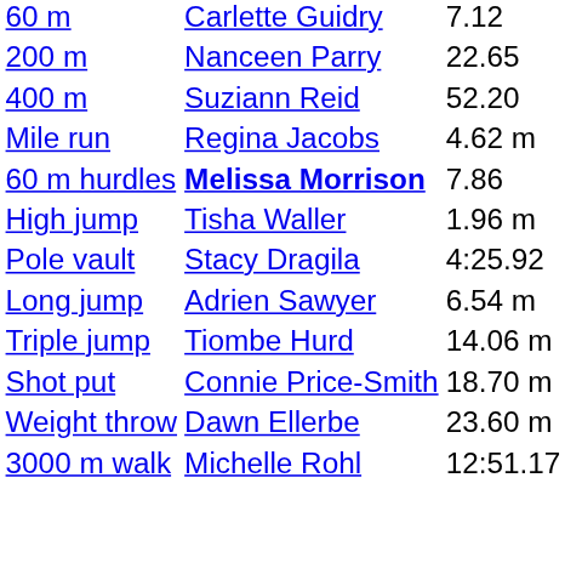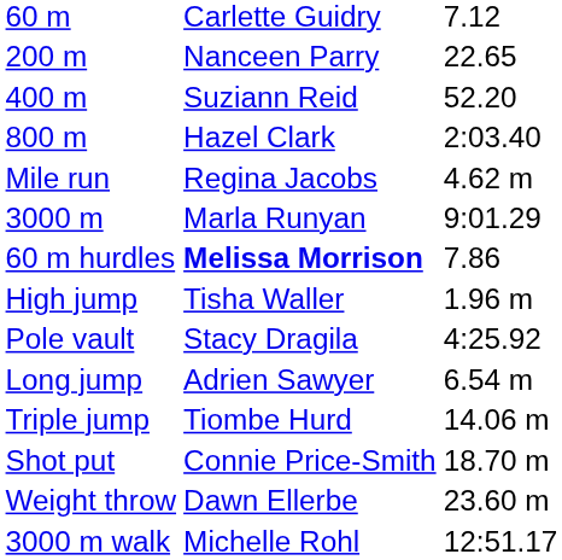+ row: 800 m | Hazel Clark | 2:03.40
+ row: 3000 m | Marla Runyan | 9:01.29
